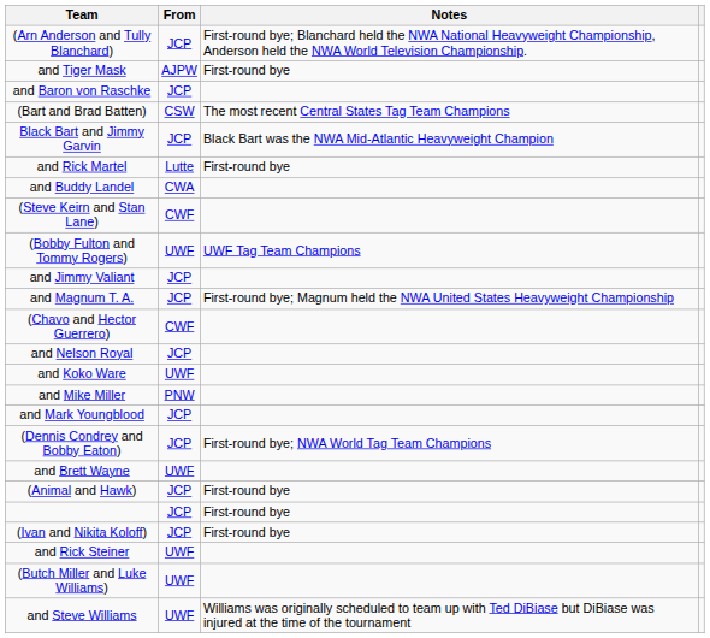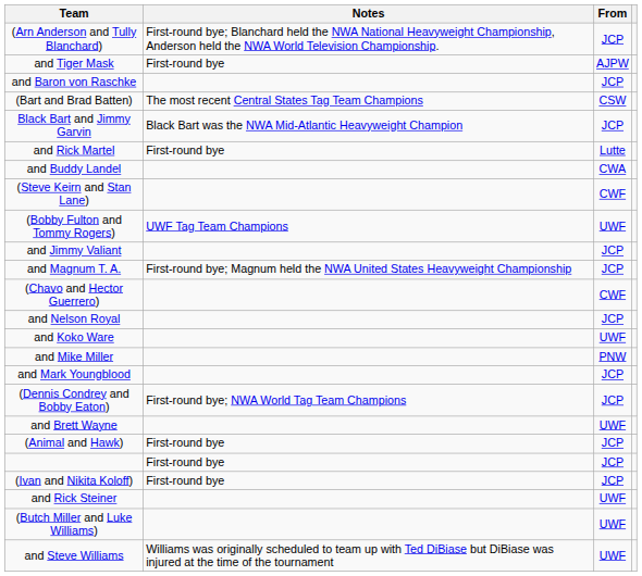columns swapped: From <-> Notes
